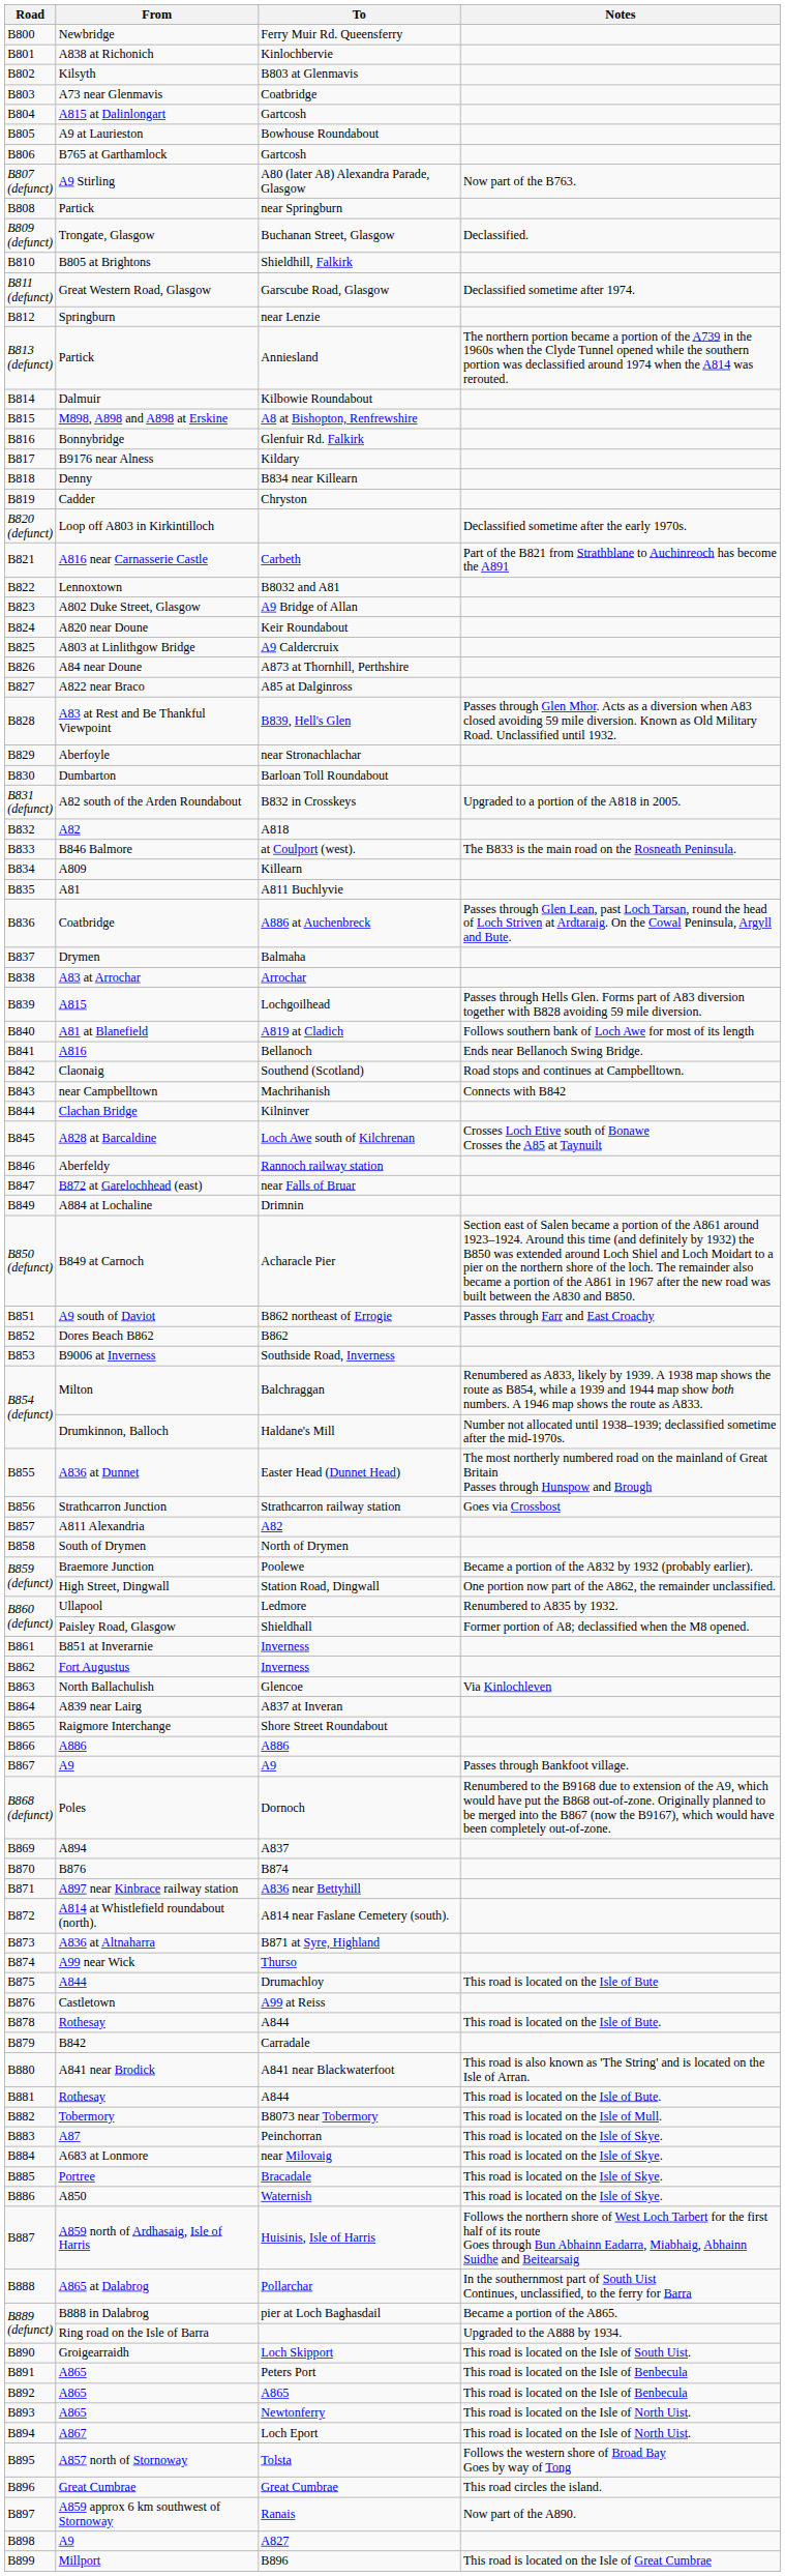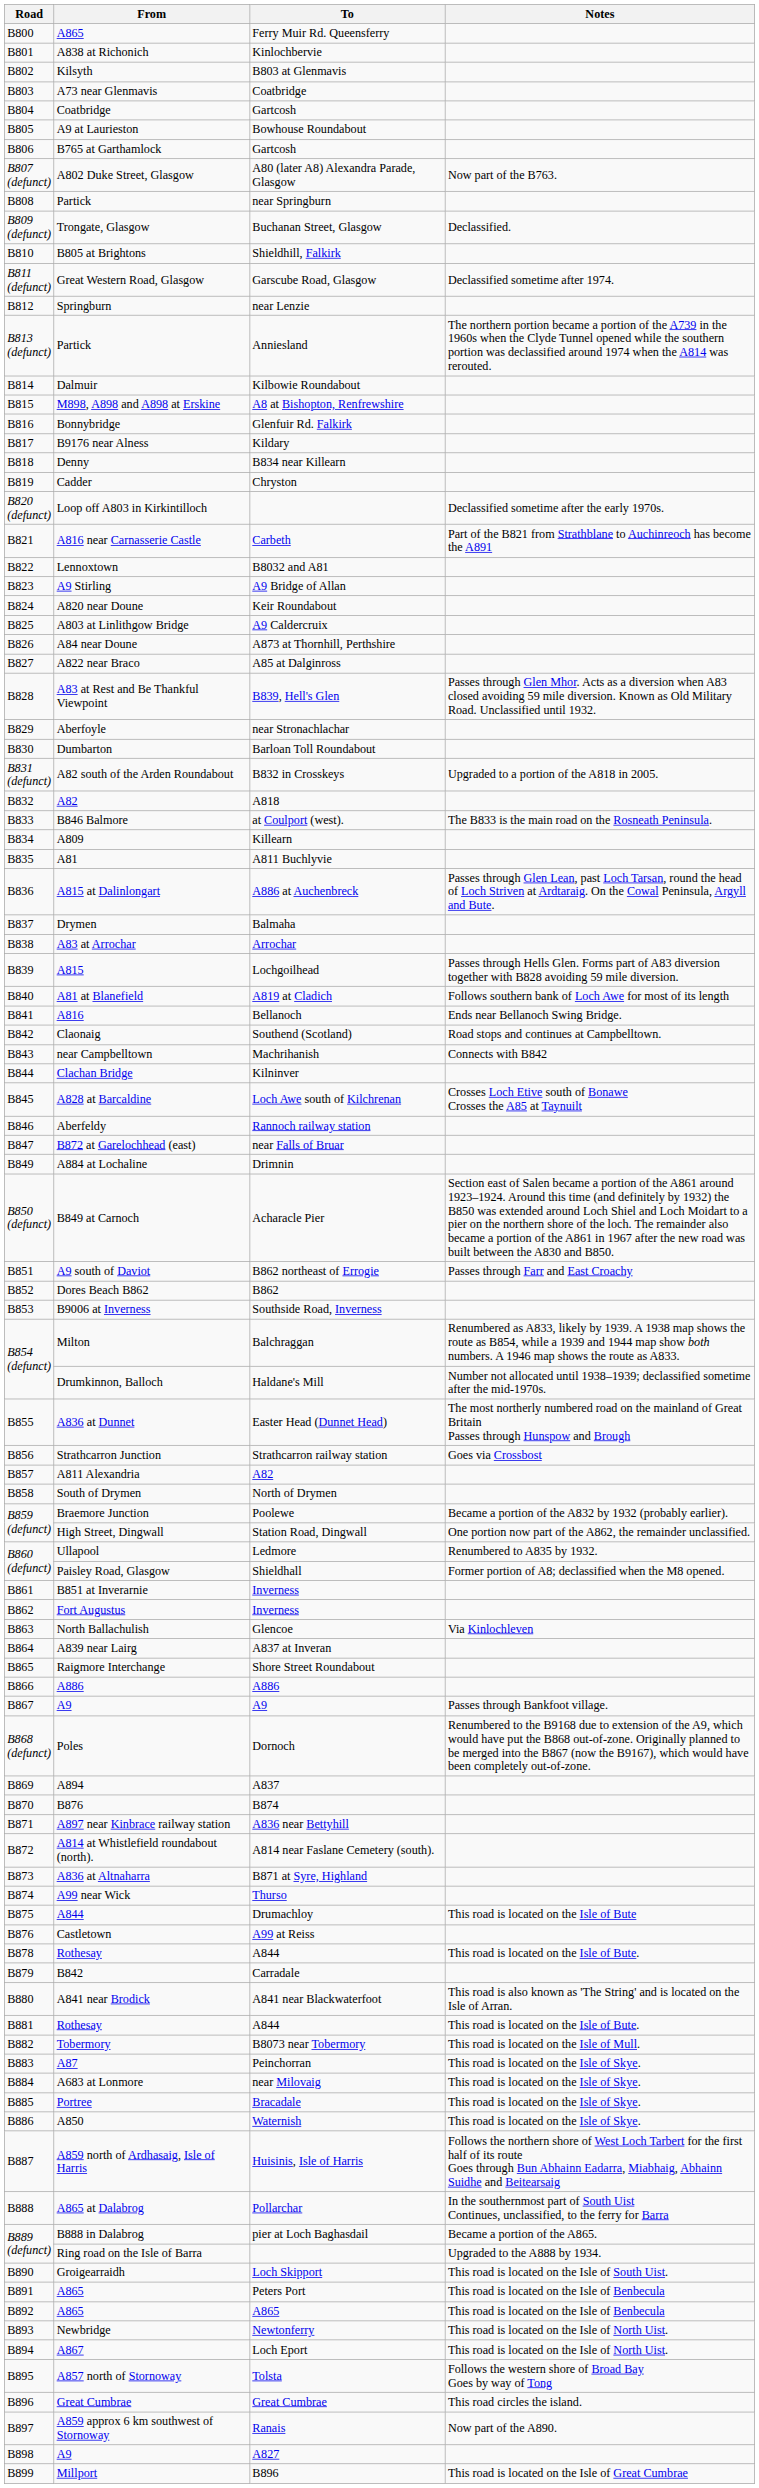Ferry Muir Rd. Queensferry | From: Newbridge -> A865
B804 / Gartcosh | From: A815 at Dalinlongart -> Coatbridge
A80 (later A8) Alexandra Parade, Glasgow | From: A9 Stirling -> A802 Duke Street, Glasgow
A9 Bridge of Allan | From: A802 Duke Street, Glasgow -> A9 Stirling
A886 at Auchenbreck | From: Coatbridge -> A815 at Dalinlongart
Newtonferry | From: A865 -> Newbridge
